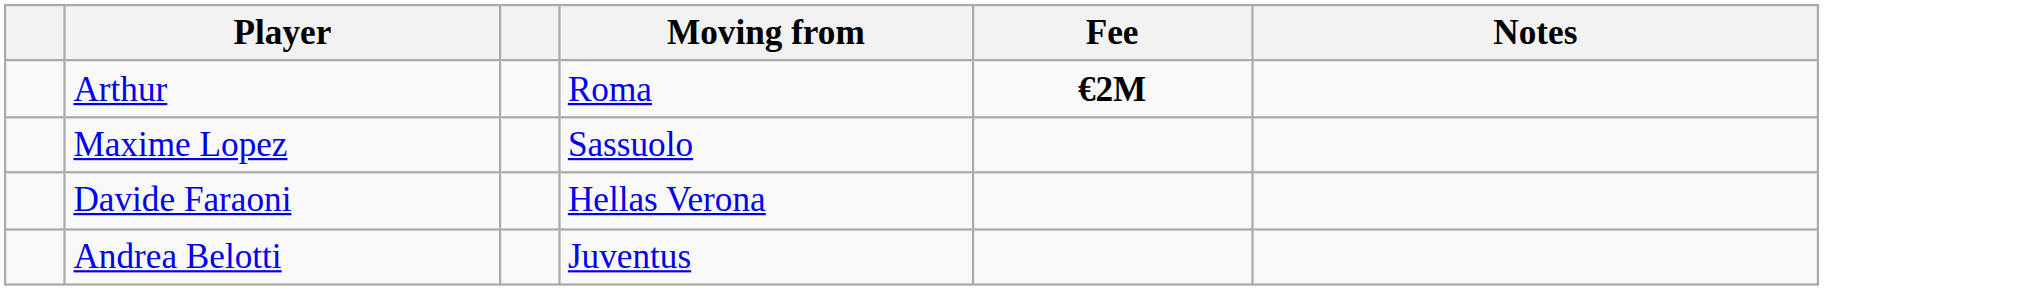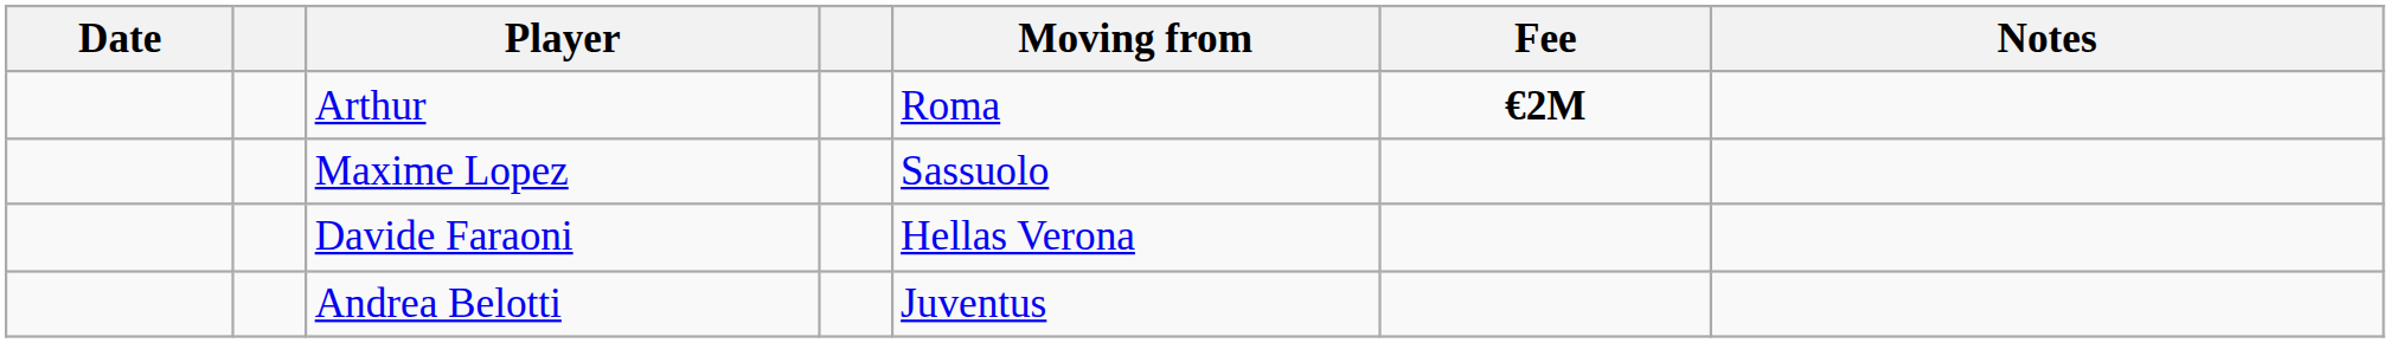+ column: Date
